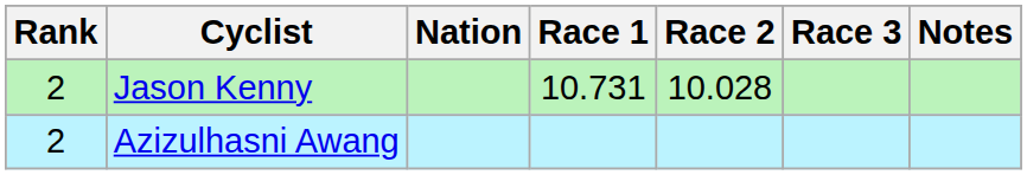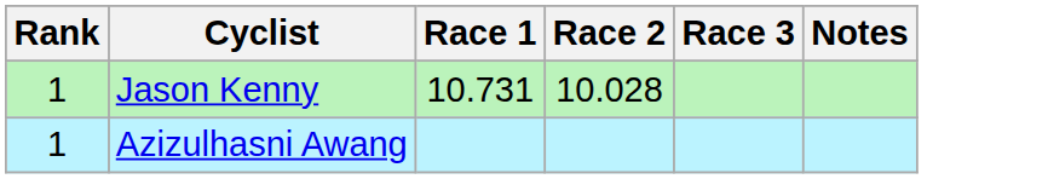- column: Nation
Jason Kenny | Rank: 2 -> 1
Azizulhasni Awang | Rank: 2 -> 1
